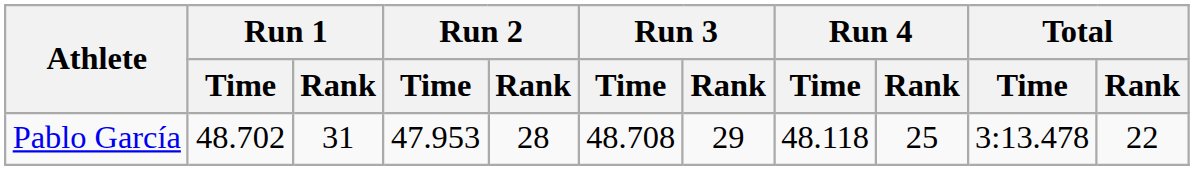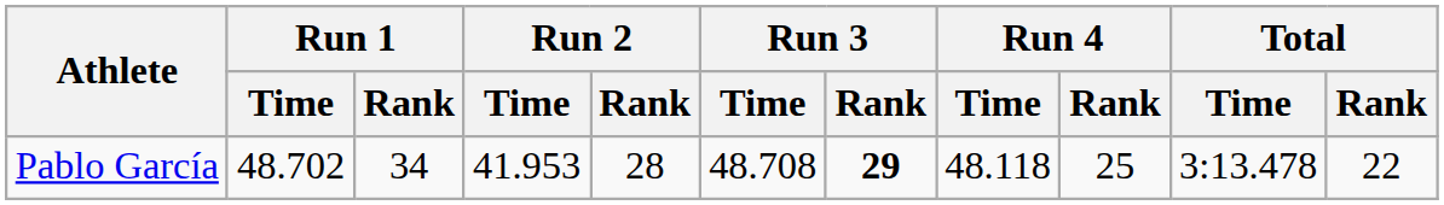Pablo García | Run 1 / Rank: 31 -> 34
Pablo García | Run 2 / Time: 47.953 -> 41.953
Pablo García | Run 3 / Rank: normal -> bold
